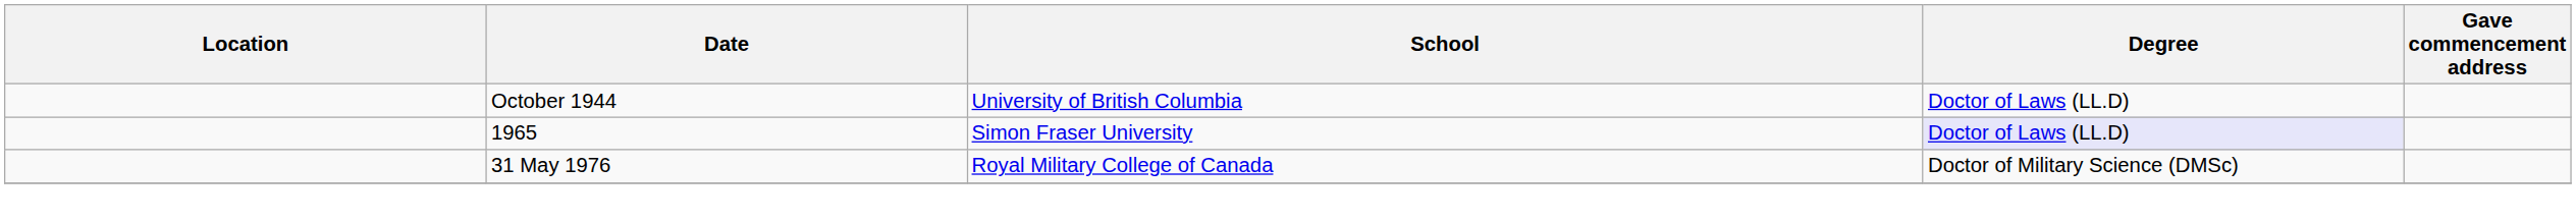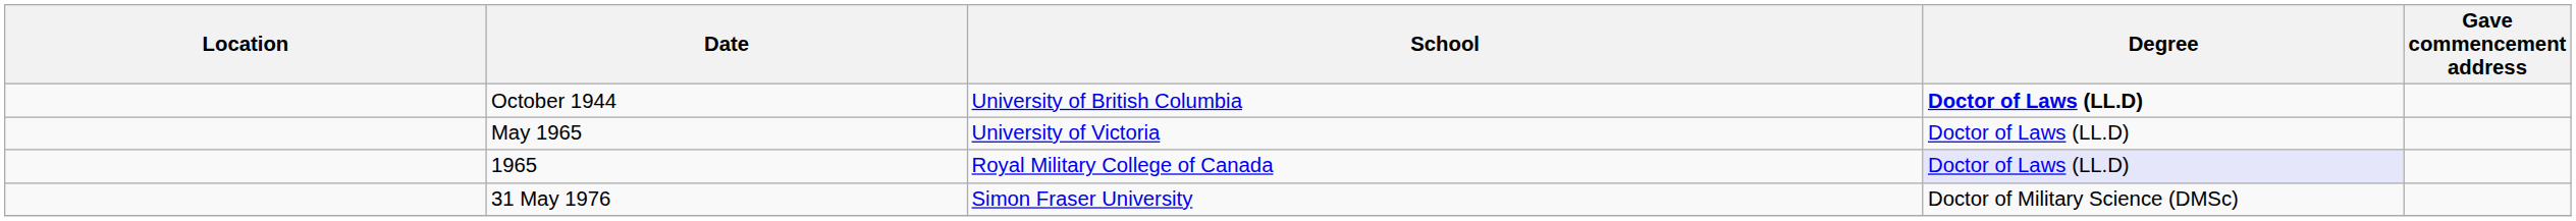October 1944 | Degree: normal -> bold
+ row: May 1965 | University of Victoria | Doctor of Laws (LL.D)
1965 | School: Simon Fraser University -> Royal Military College of Canada
31 May 1976 | School: Royal Military College of Canada -> Simon Fraser University
